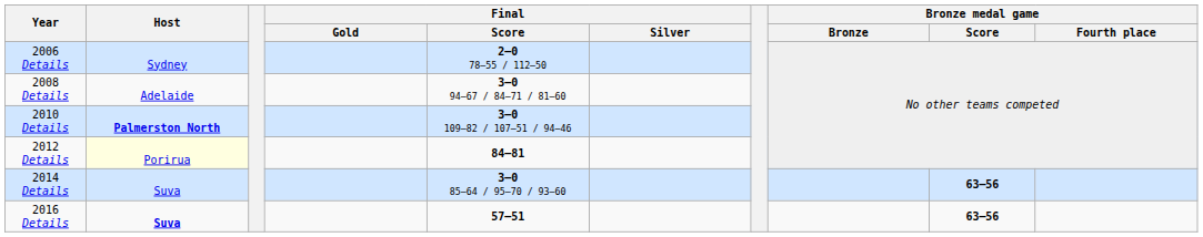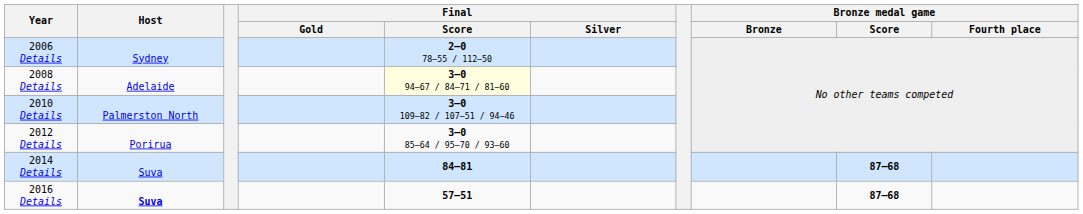2008 Details | Final / Score: no background -> lightyellow background
2010 Details | Host: bold -> normal
2012 Details | Host: lightyellow background -> no background
2012 Details | Final / Score: 84–81 -> 3–0 85–64 / 95–70 / 93–60
2014 Details | Final / Score: 3–0 85–64 / 95–70 / 93–60 -> 84–81
2014 Details | Bronze medal game / Score: 63–56 -> 87–68
2016 Details | Bronze medal game / Score: 63–56 -> 87–68
